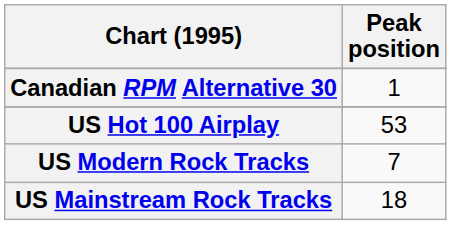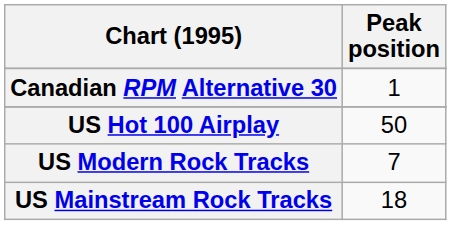US Hot 100 Airplay | Peak position: 53 -> 50
